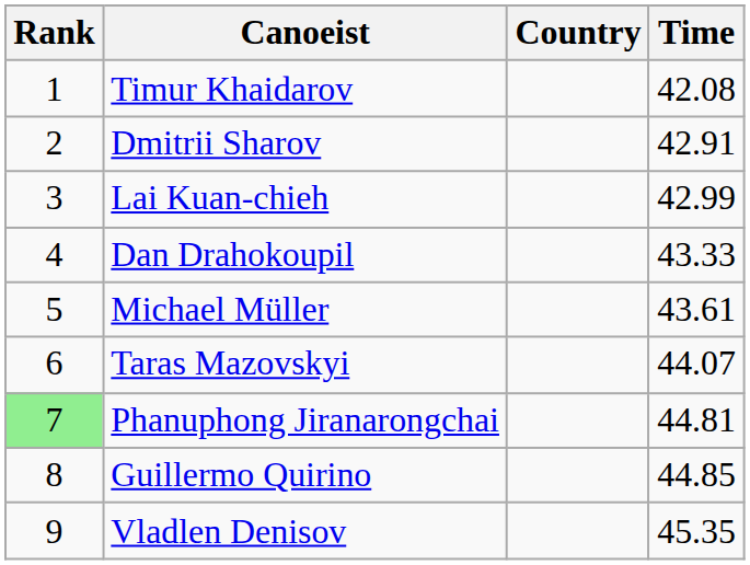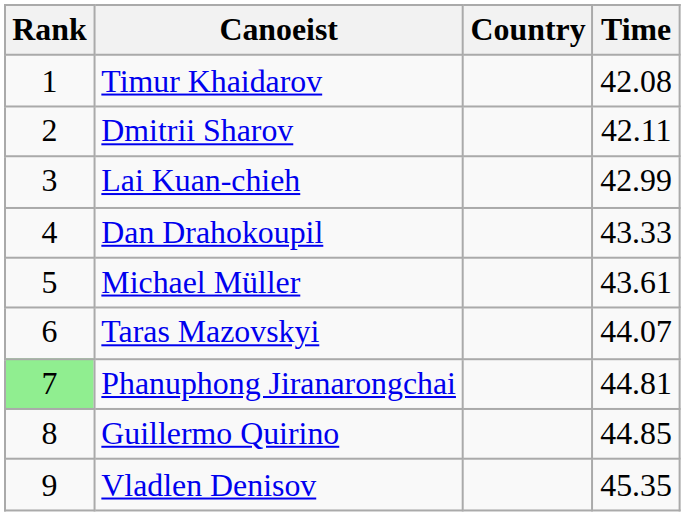Dmitrii Sharov | Time: 42.91 -> 42.11
